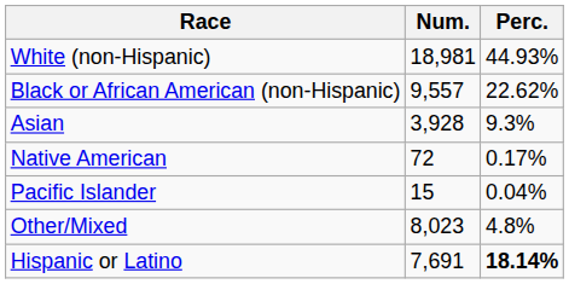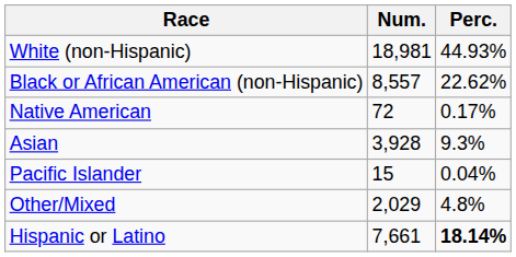Black or African American (non-Hispanic) | Num.: 9,557 -> 8,557
rows swapped: Native American <-> Asian
Other/Mixed | Num.: 8,023 -> 2,029
Hispanic or Latino | Num.: 7,691 -> 7,661
